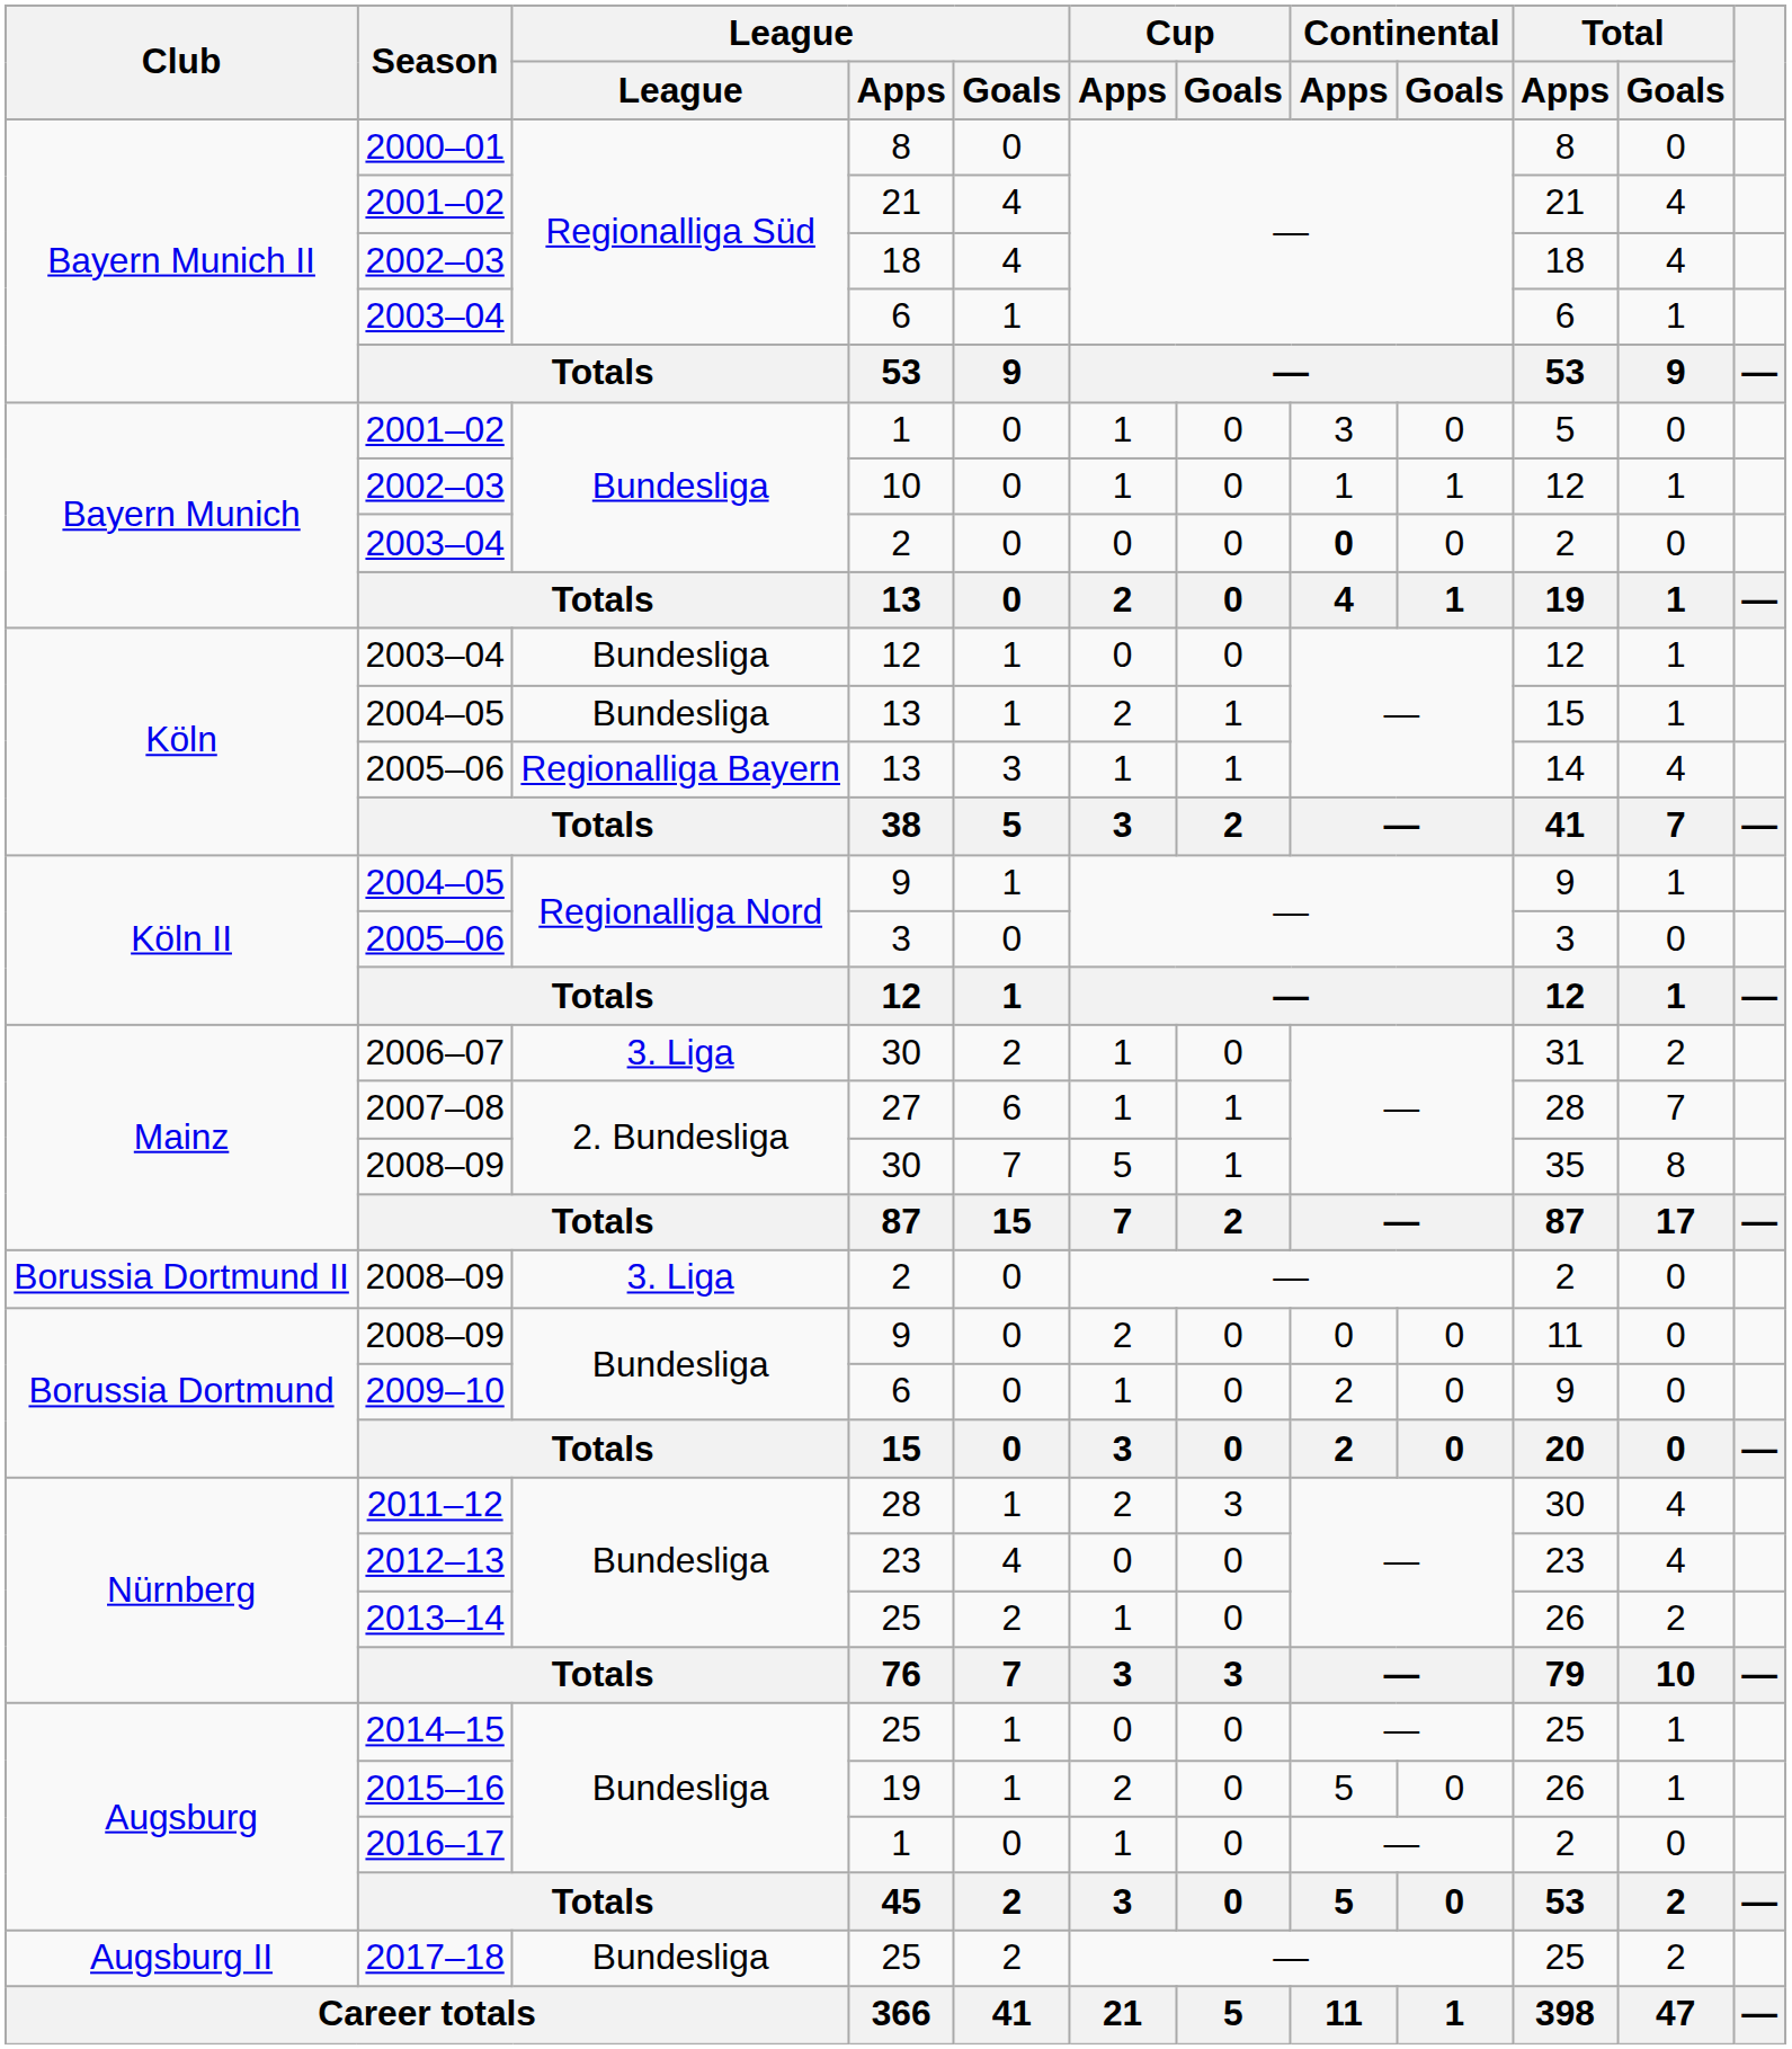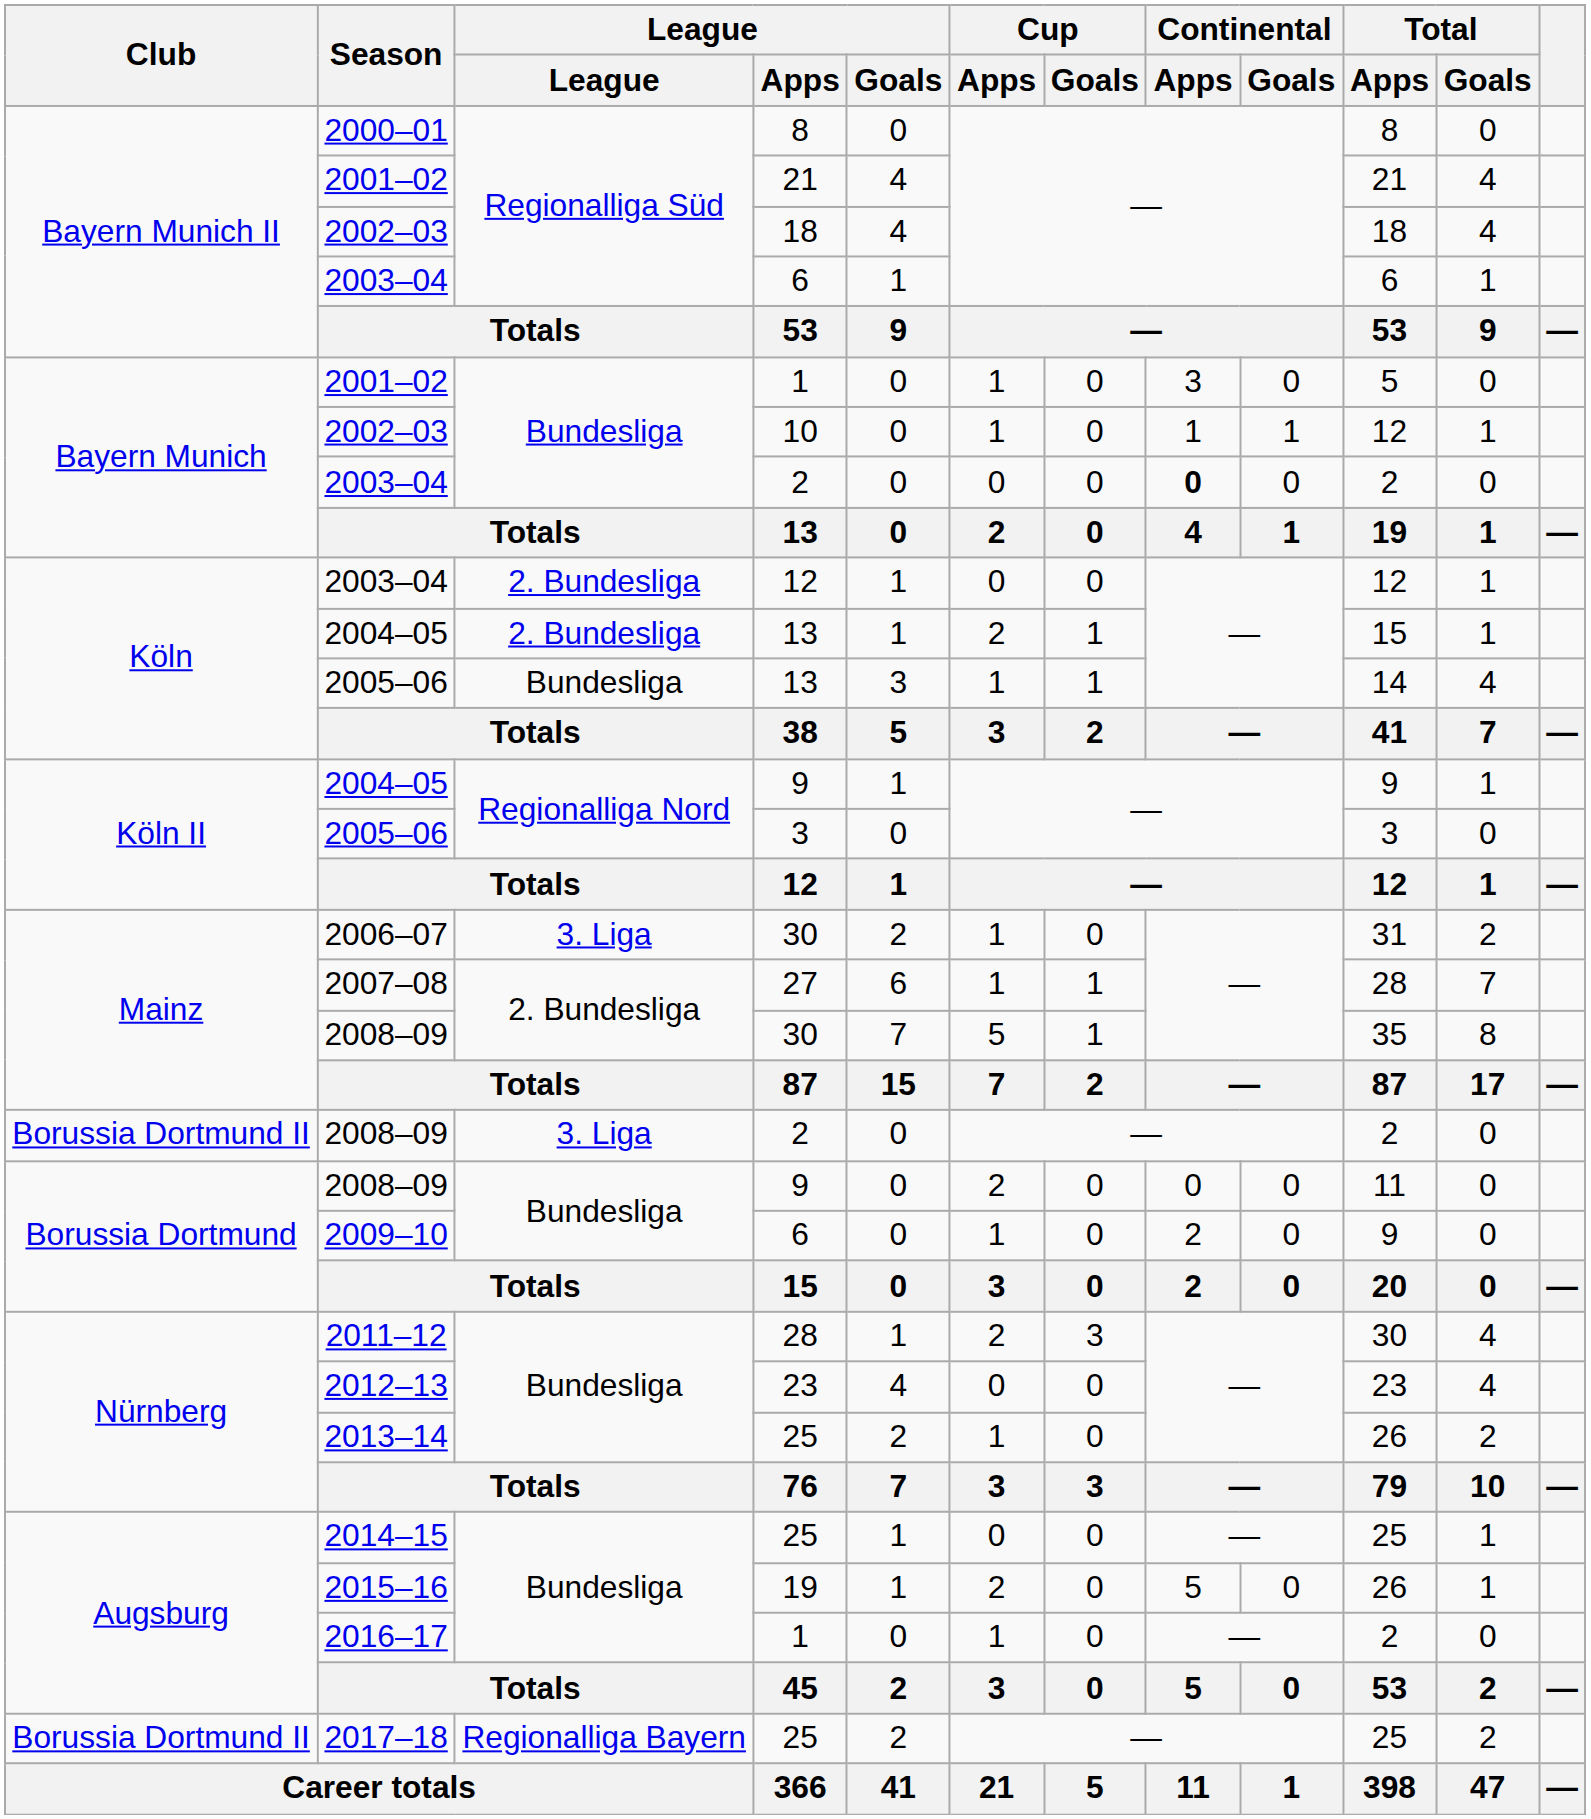2003–04 / 12 | League: Bundesliga -> 2. Bundesliga
2004–05 / 13 | League: Bundesliga -> 2. Bundesliga
2005–06 / 13 | League: Regionalliga Bayern -> Bundesliga
2017–18 | Club: Augsburg II -> Borussia Dortmund II
2017–18 | League: Bundesliga -> Regionalliga Bayern
